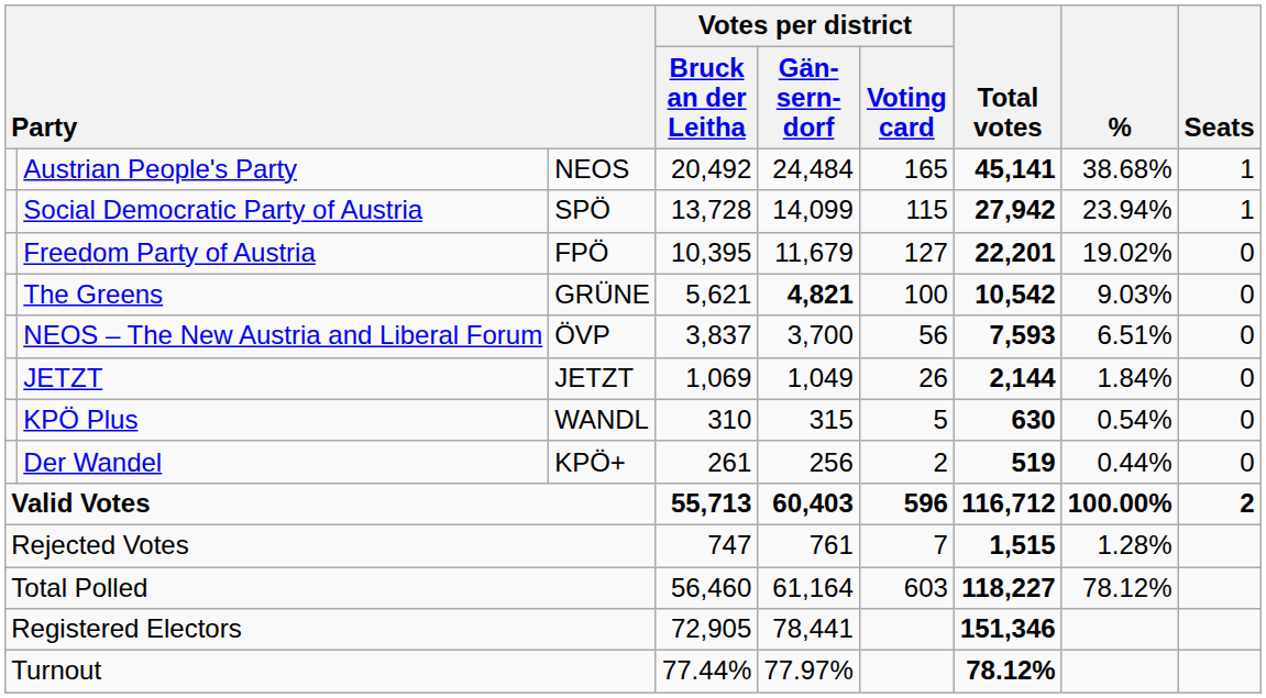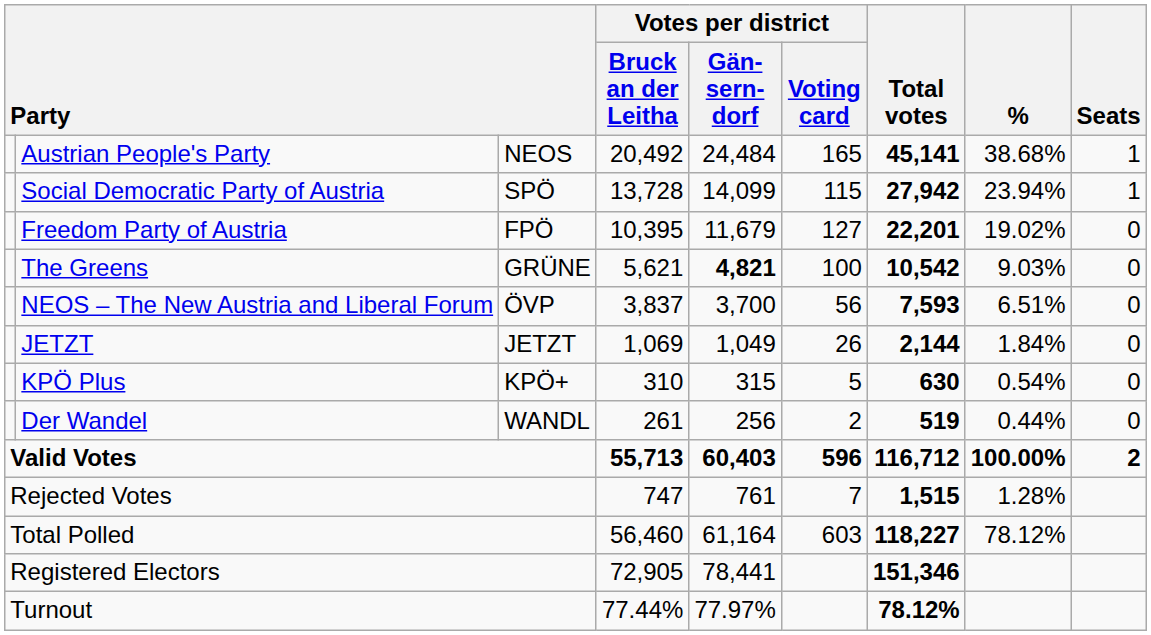KPÖ Plus | column 3: WANDL -> KPÖ+
Der Wandel | column 3: KPÖ+ -> WANDL
